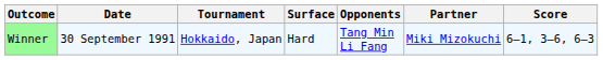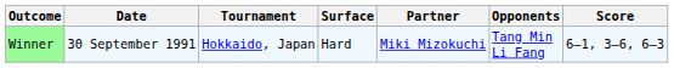columns swapped: Partner <-> Opponents
